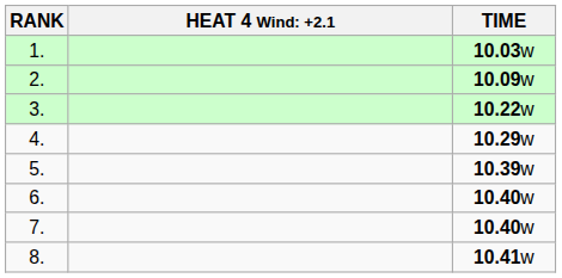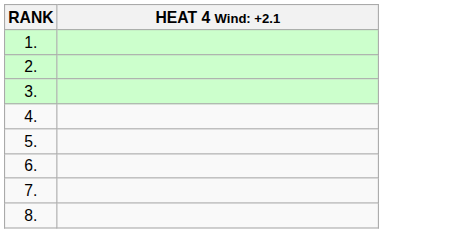- column: TIME | 10.03w | 10.09w | 10.22w | 10.29w | 10.39w | 10.40w | 10.40w | 10.41w
